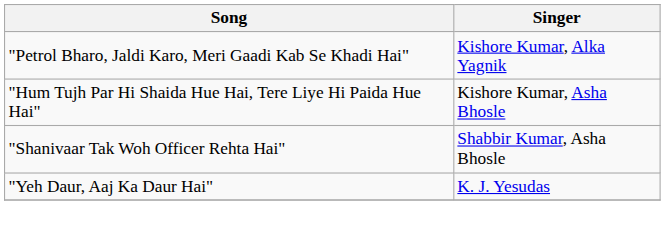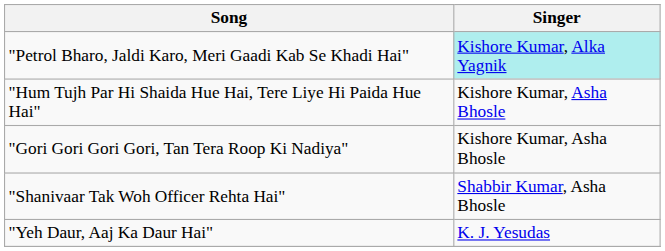"Petrol Bharo, Jaldi Karo, Meri Gaadi Kab Se Khadi Hai" | Singer: no background -> paleturquoise background
+ row: "Gori Gori Gori Gori, Tan Tera Roop Ki Nadiya" | Kishore Kumar, Asha Bhosle
